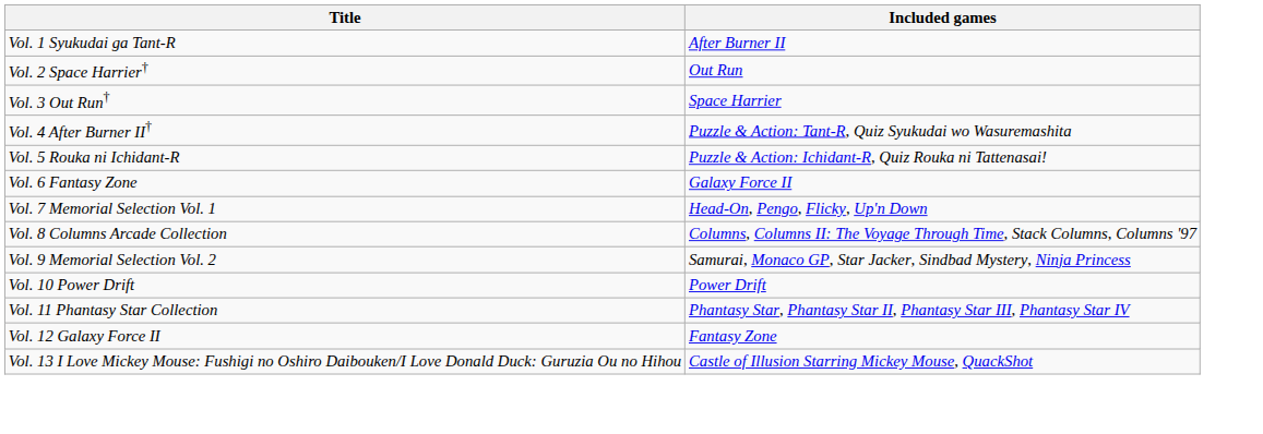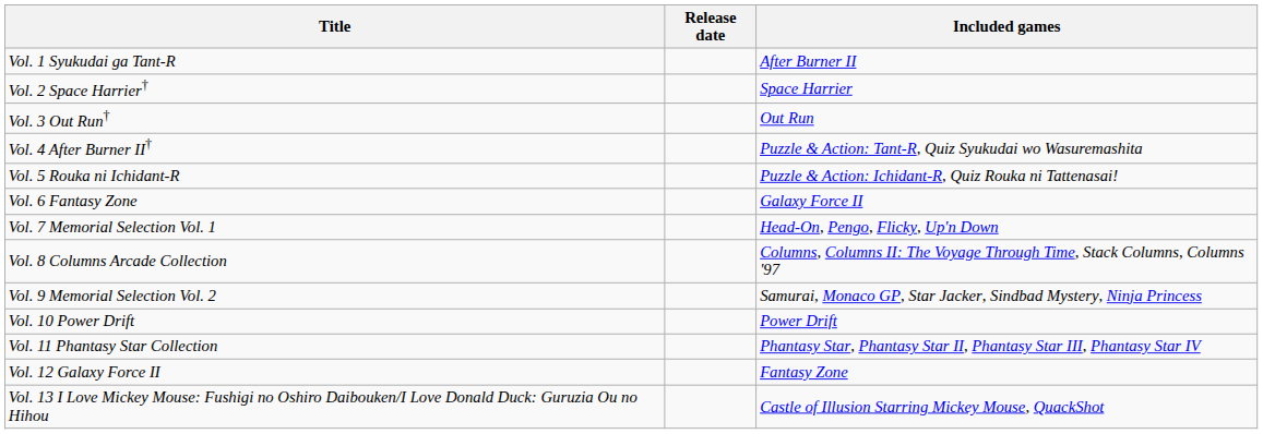+ column: Release date
Vol. 2 Space Harrier† | Included games: Out Run -> Space Harrier
Vol. 3 Out Run† | Included games: Space Harrier -> Out Run
